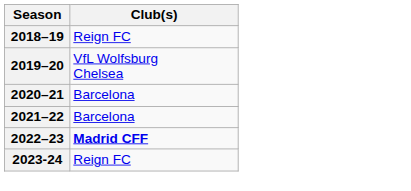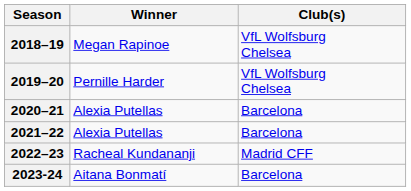+ column: Winner | Megan Rapinoe | Pernille Harder | Alexia Putellas | Alexia Putellas | Racheal Kundananji | Aitana Bonmatí
2018–19 | Club(s): Reign FC -> VfL Wolfsburg Chelsea
2022–23 | Club(s): bold -> normal
2023-24 | Club(s): Reign FC -> Barcelona
